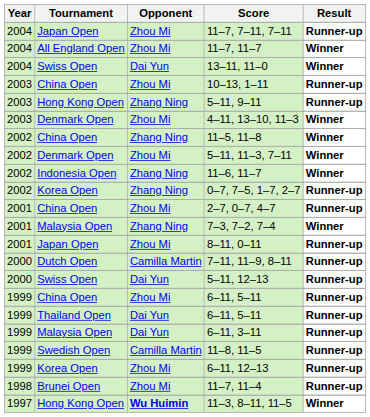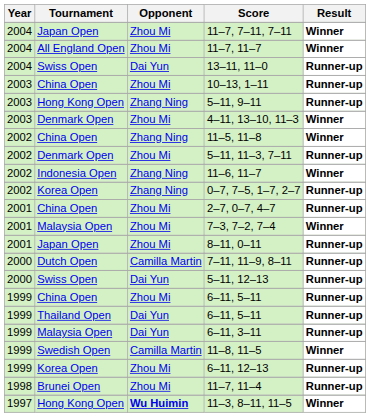11–7, 7–11, 7–11 | Result: Runner-up -> Winner
13–11, 11–0 | Result: Winner -> Runner-up
5–11, 11–3, 7–11 | Result: Winner -> Runner-up
7–3, 7–2, 7–4 | Opponent: Zhang Ning -> Zhou Mi
11–8, 11–5 | Result: Runner-up -> Winner
